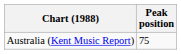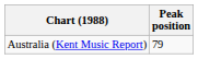Australia (Kent Music Report) | Peak position: 75 -> 79
